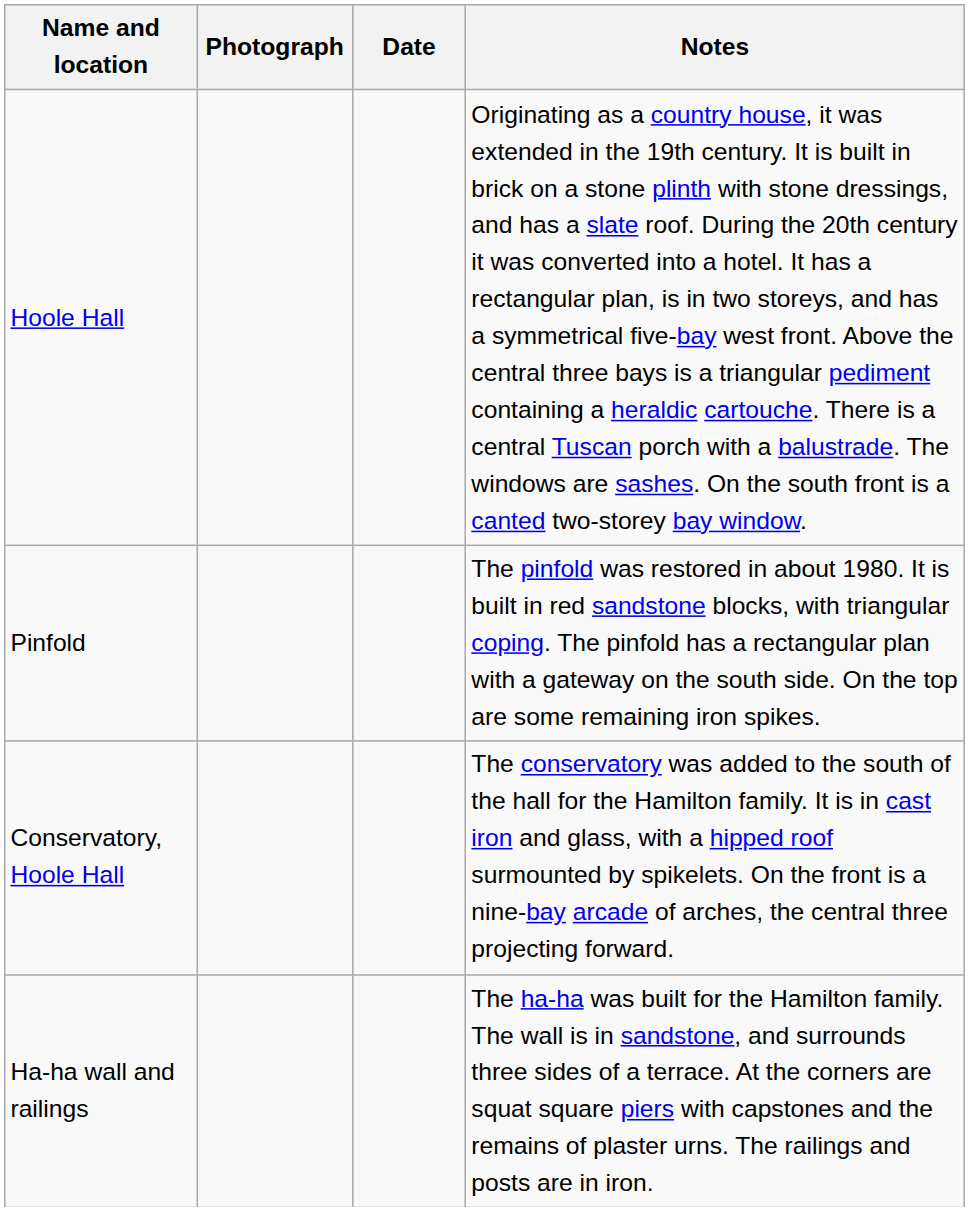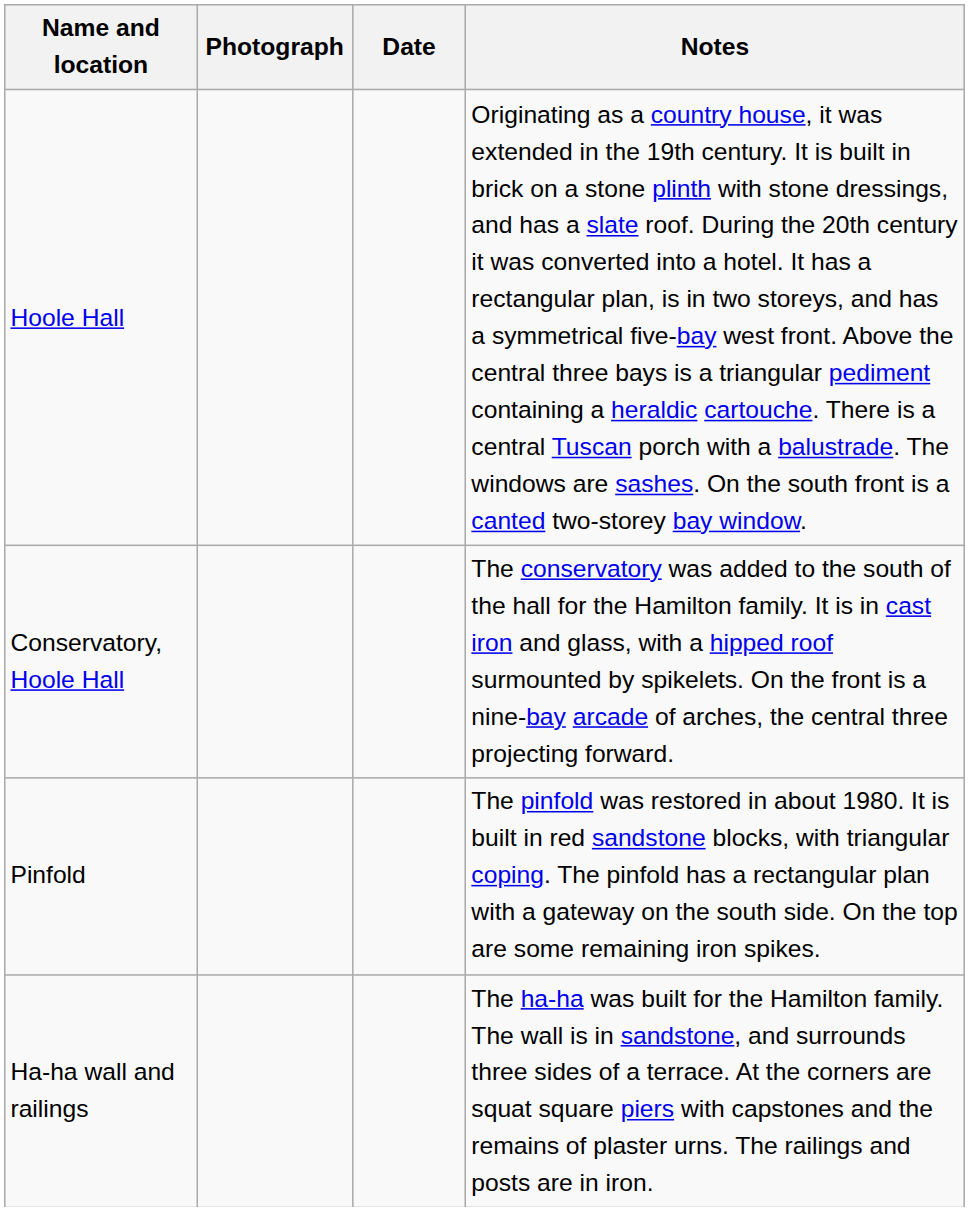rows swapped: Pinfold <-> Conservatory, Hoole Hall
